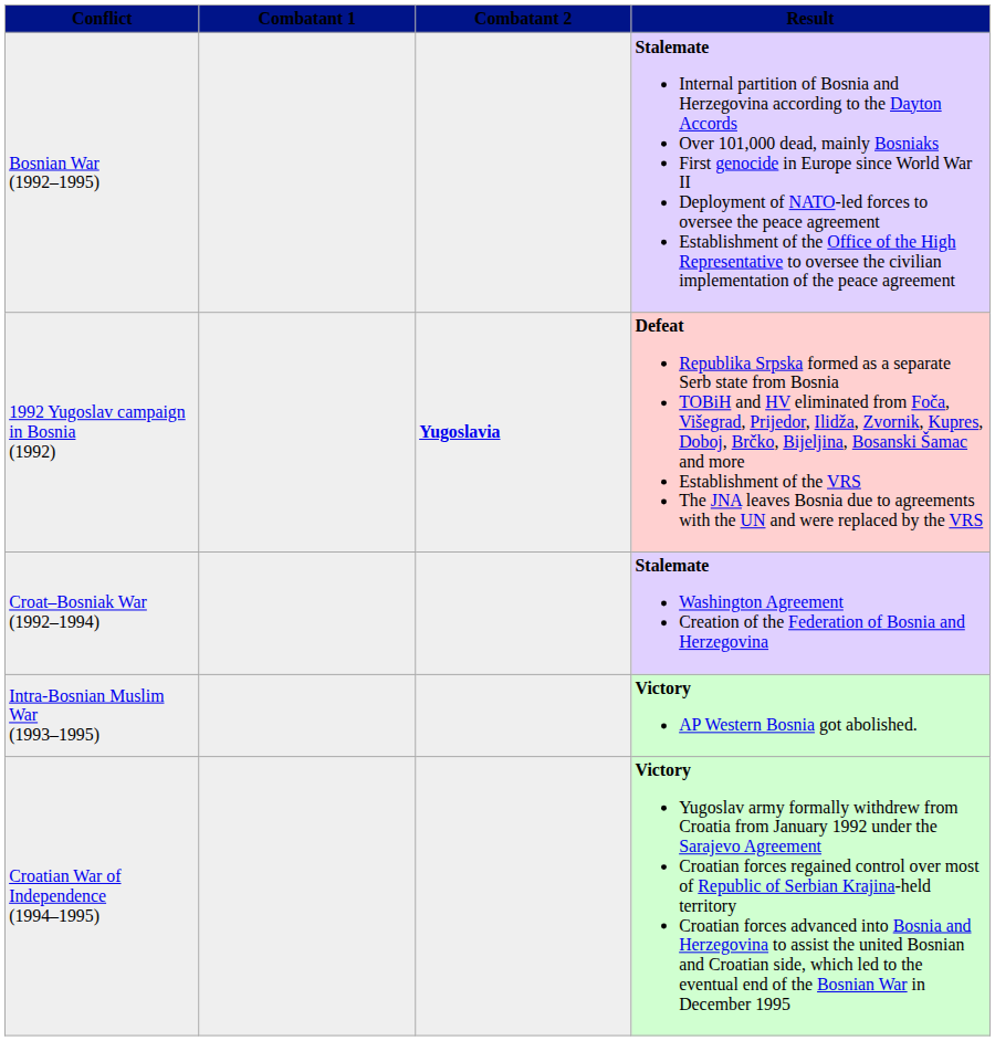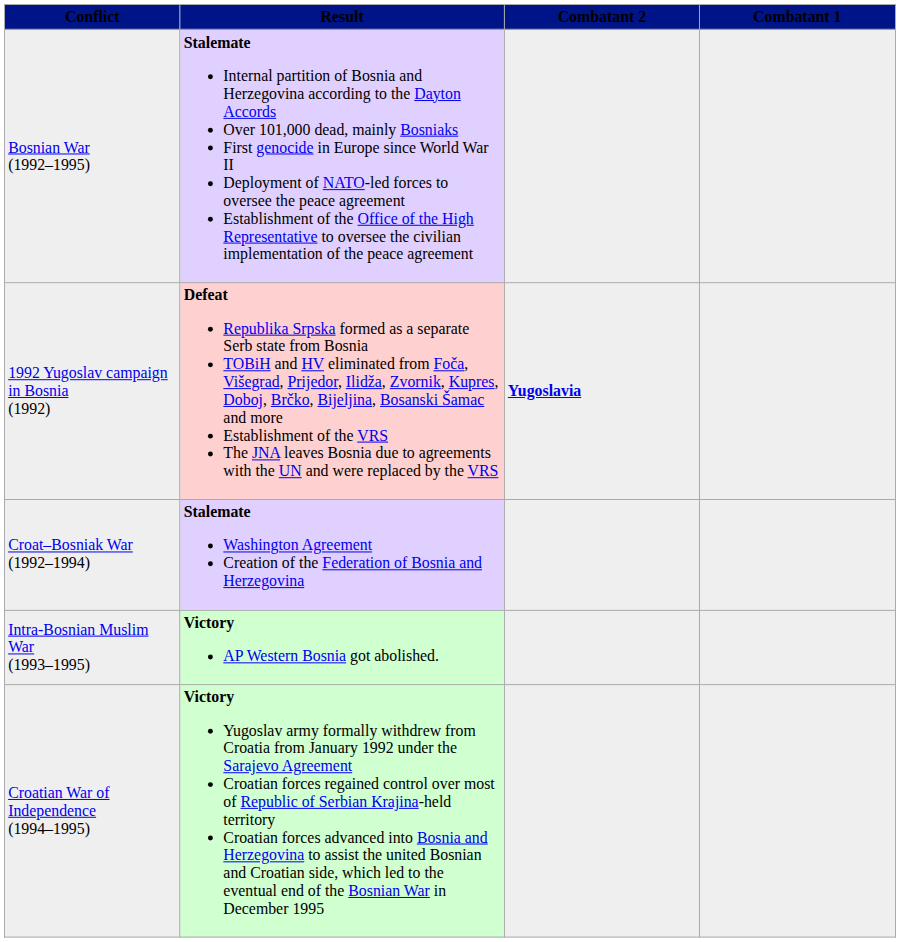columns swapped: Combatant 1 <-> Result
